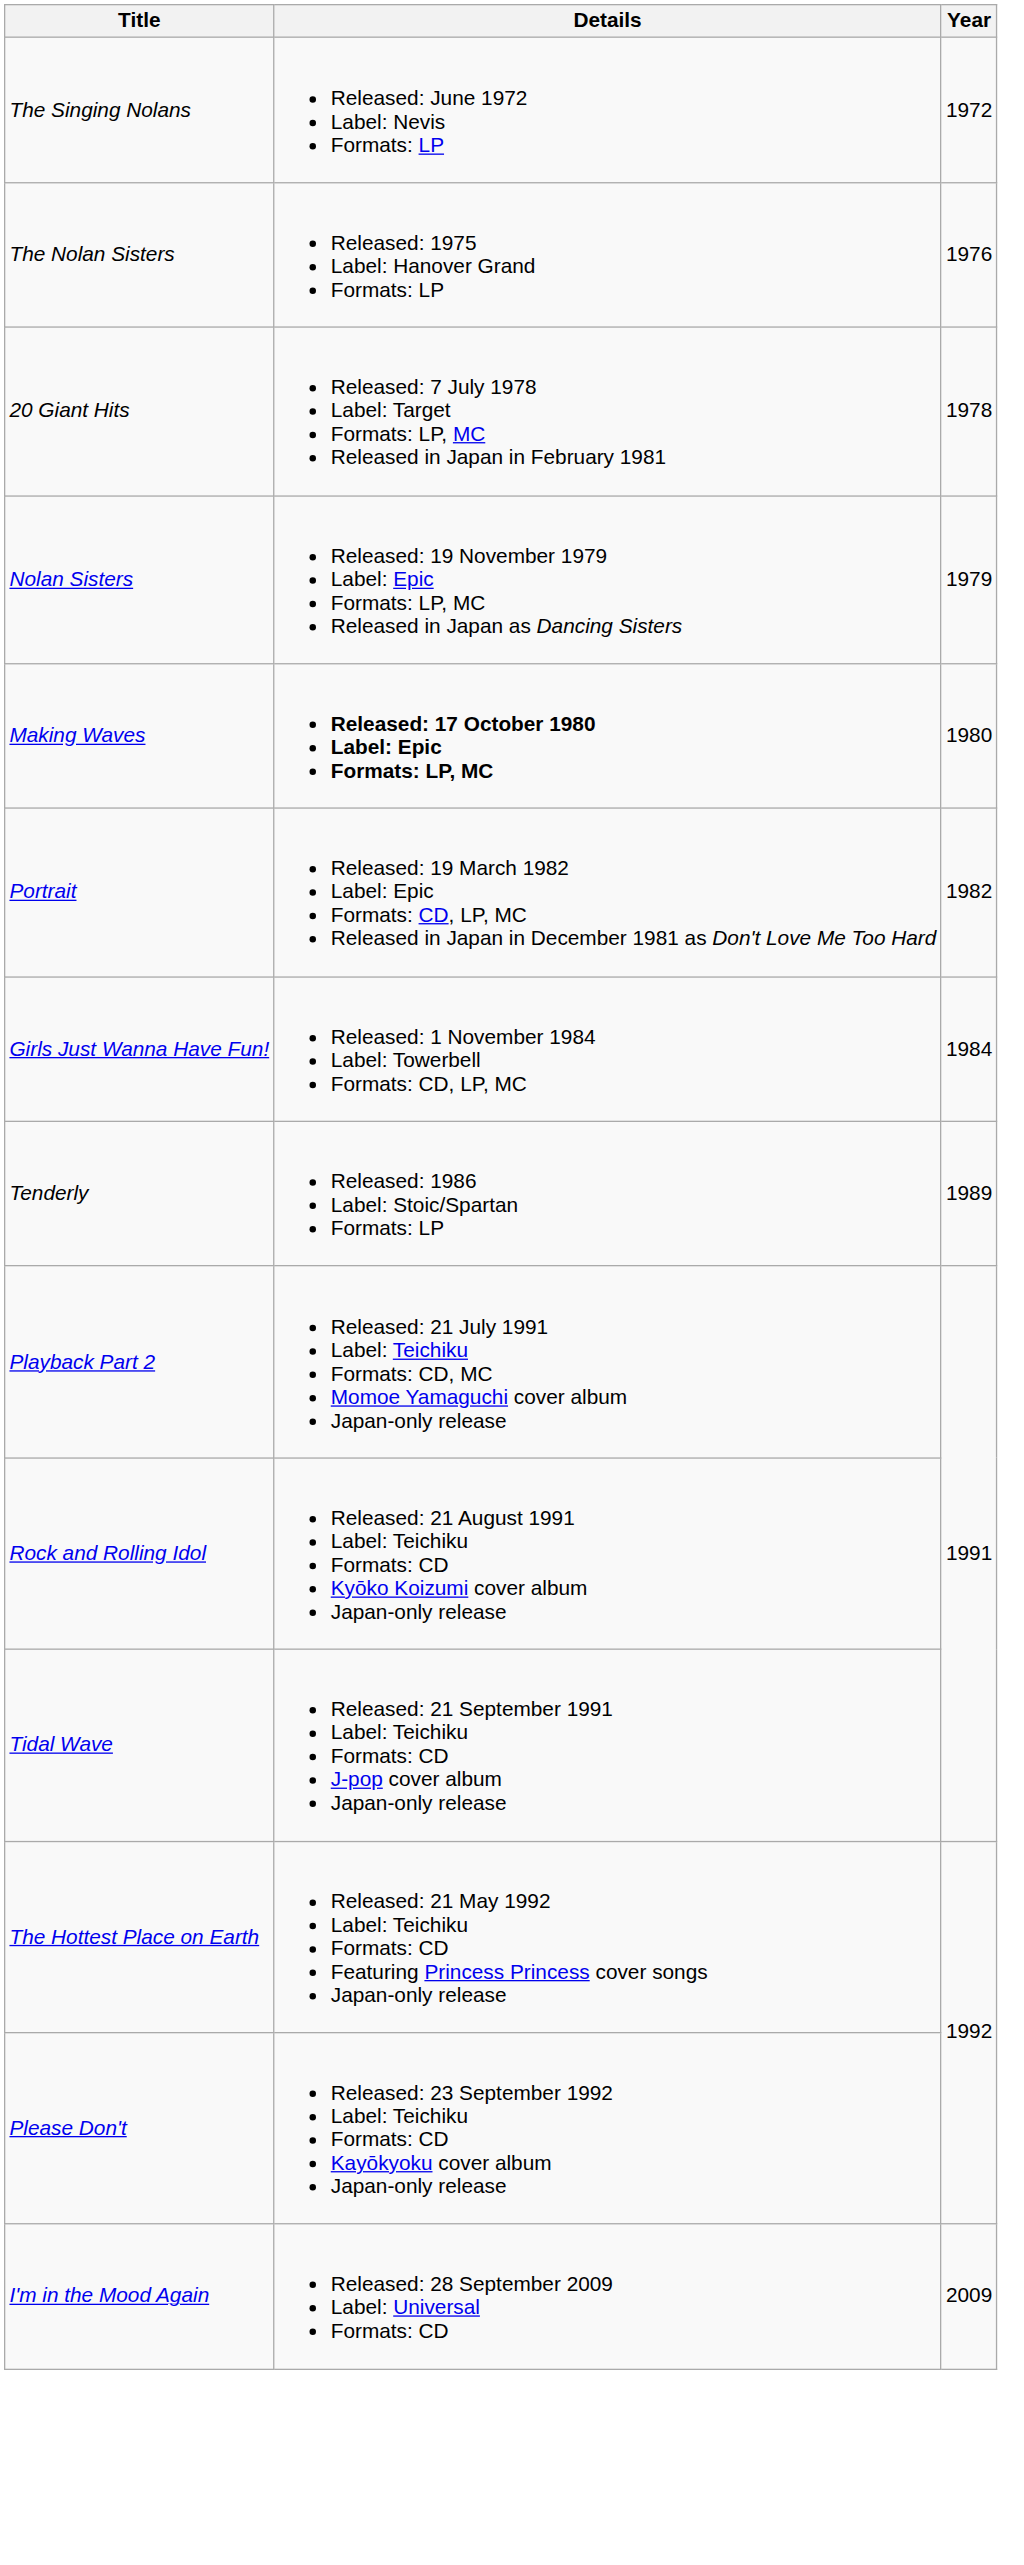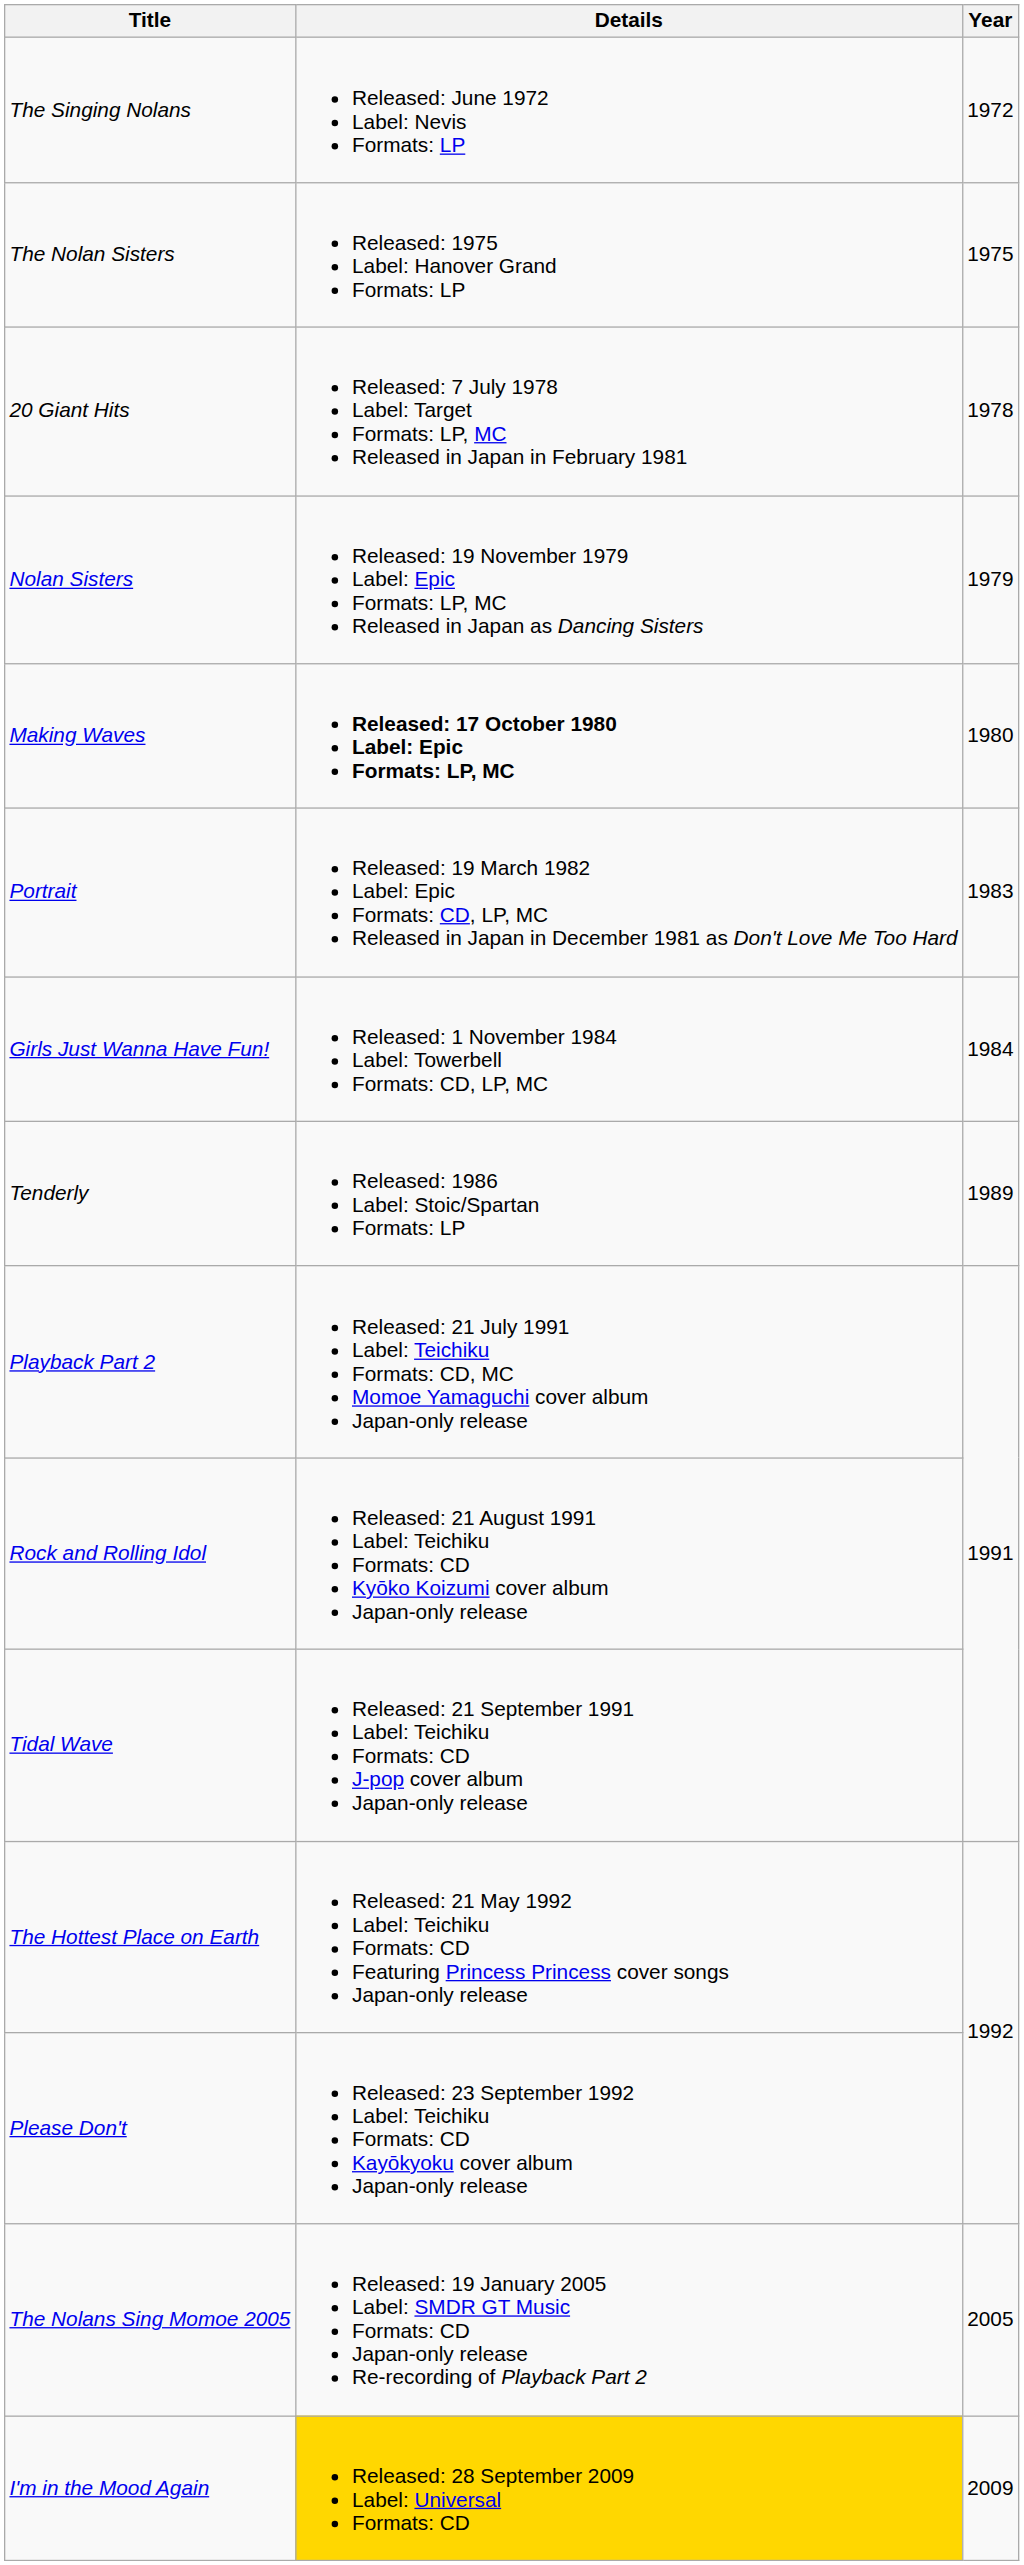The Nolan Sisters | Year: 1976 -> 1975
Portrait | Year: 1982 -> 1983
+ row: The Nolans Sing Momoe 2005 | Released: 19 January 2005 Label: SMDR GT Music Formats: CD Japan-only release Re-recording of Playback Part 2 | 2005
I'm in the Mood Again | Details: no background -> gold background
